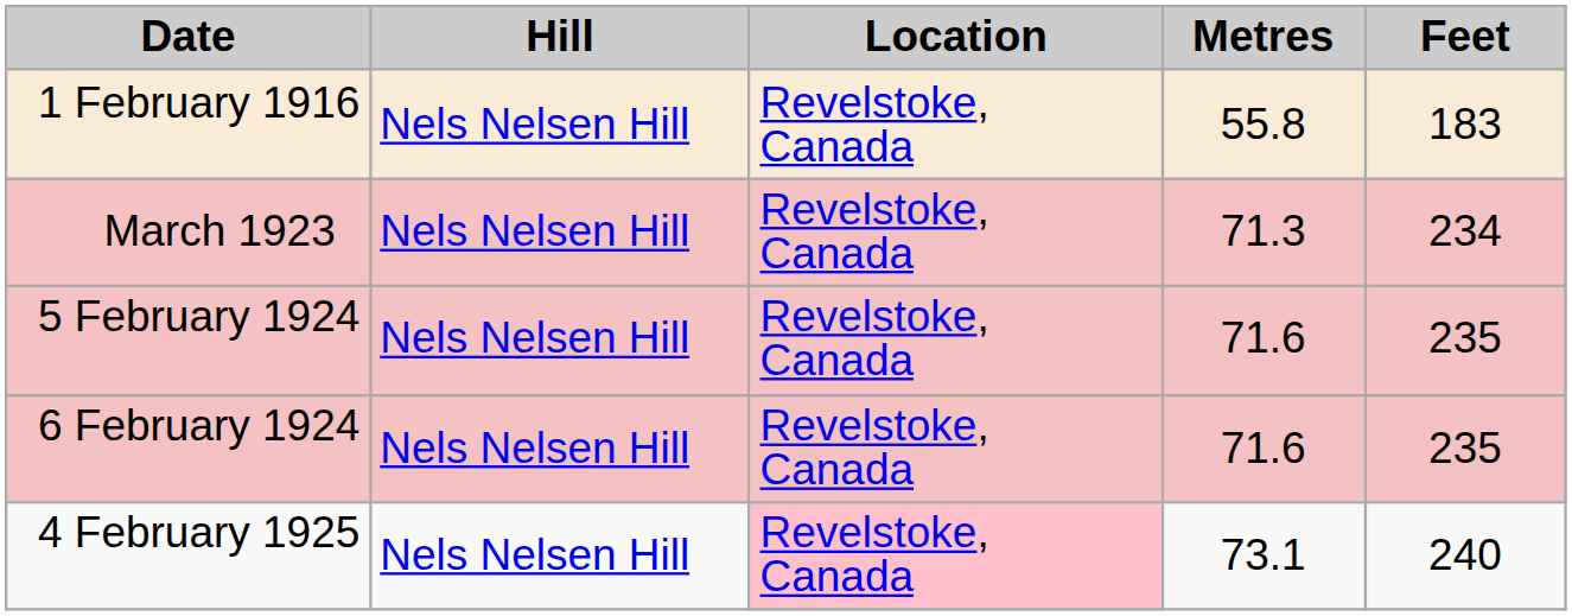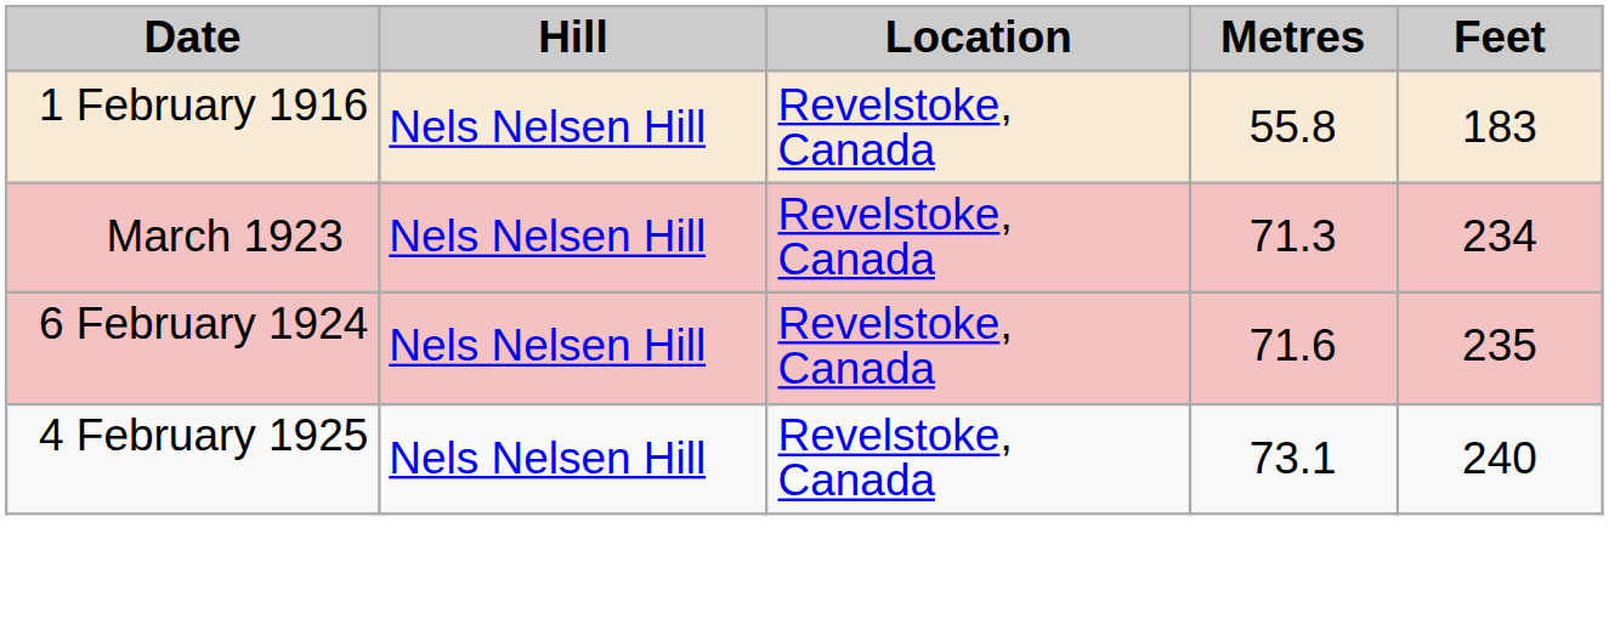- row: 5 February 1924 | Nels Nelsen Hill | Revelstoke, Canada | 71.6 | 235
4 February 1925 | Location: pink background -> no background
